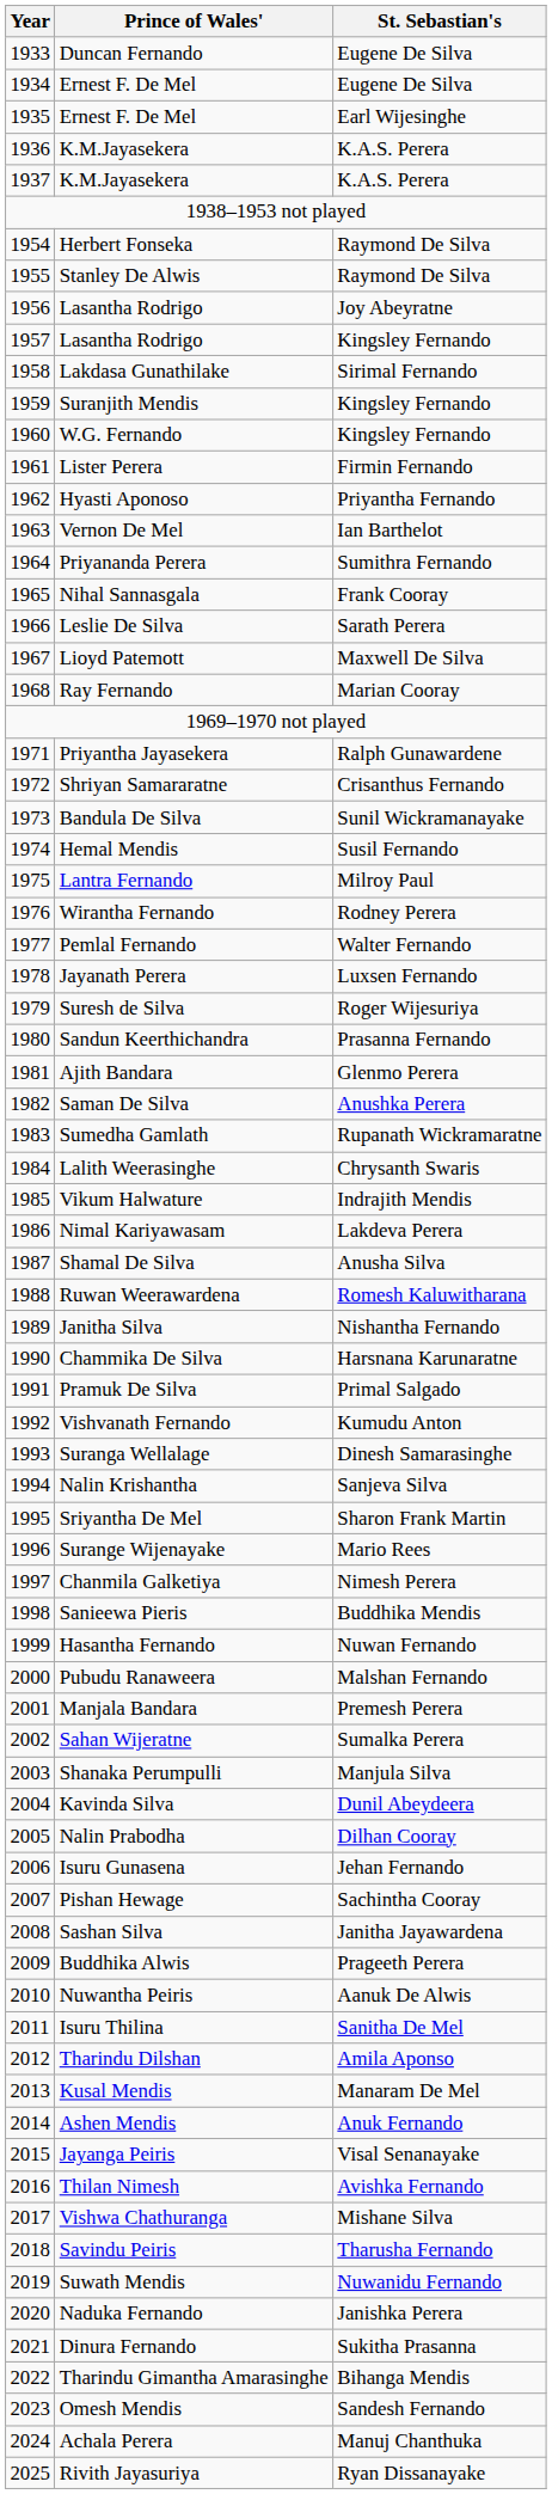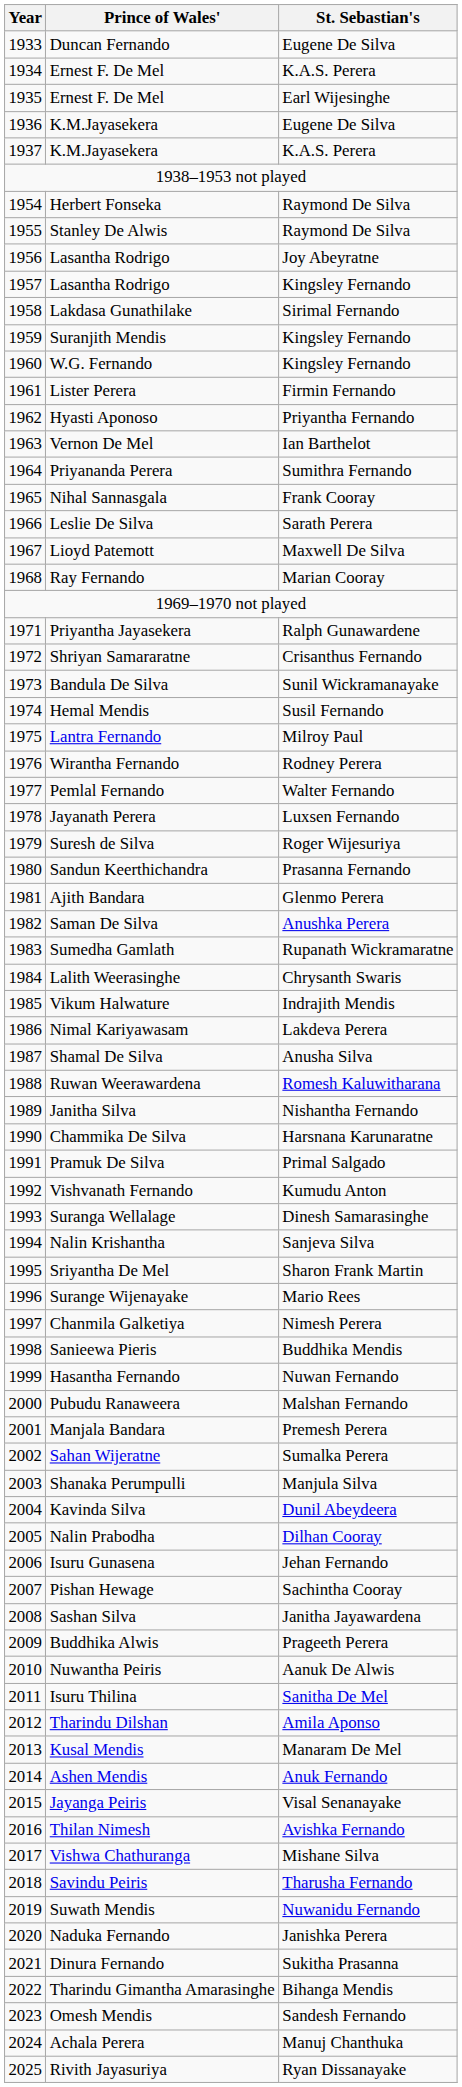1934 / Ernest F. De Mel | St. Sebastian's: Eugene De Silva -> K.A.S. Perera
1936 / K.M.Jayasekera | St. Sebastian's: K.A.S. Perera -> Eugene De Silva
